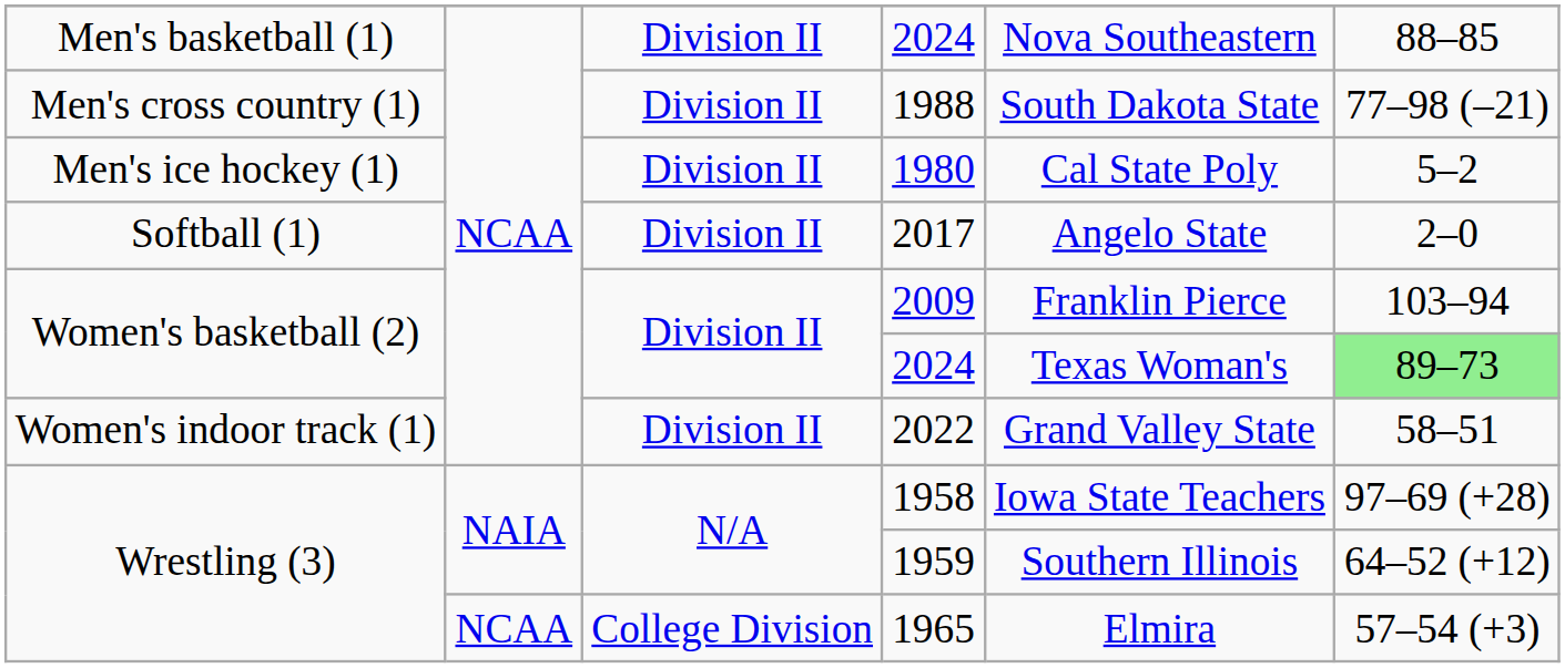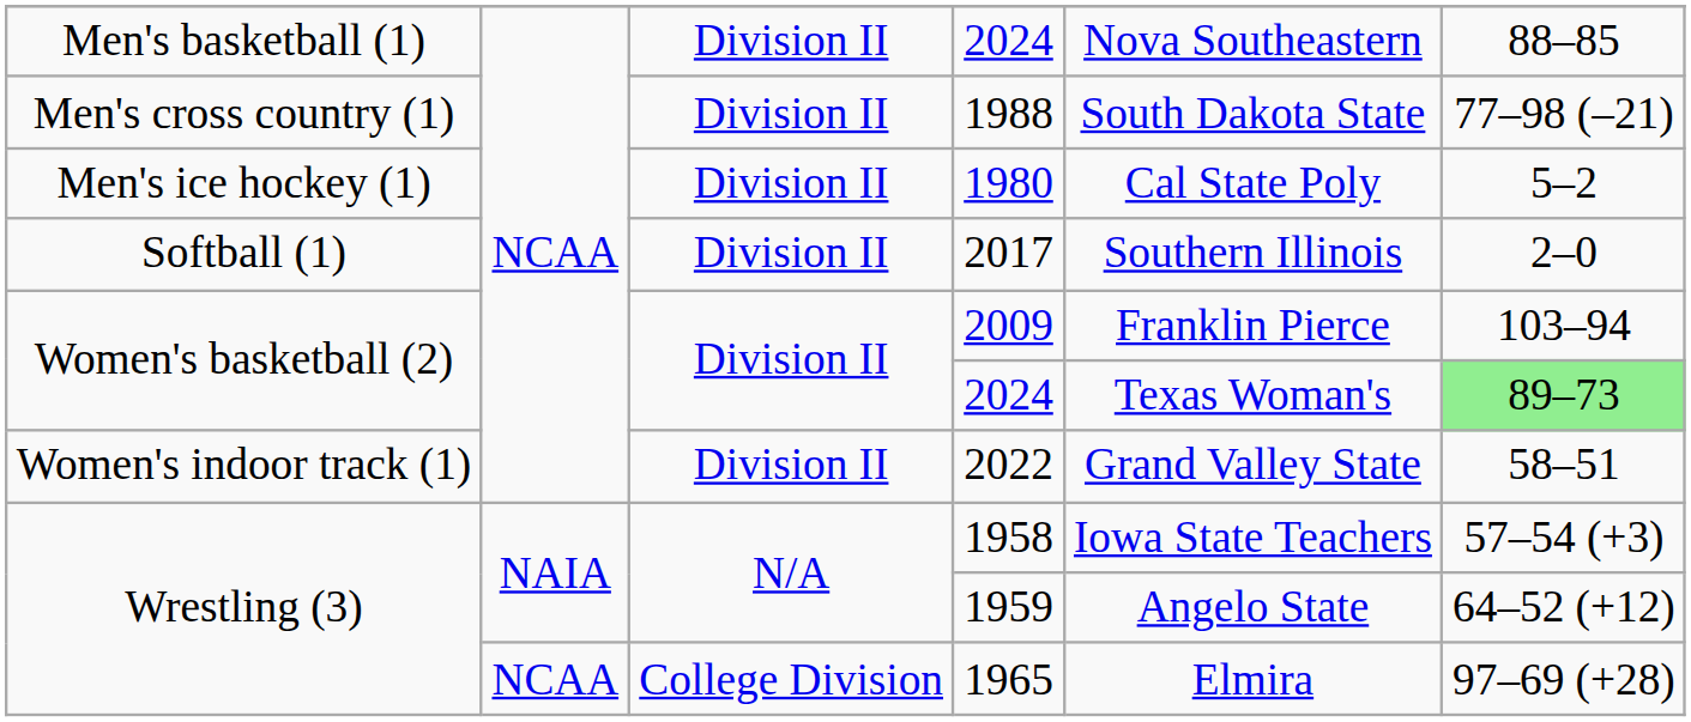2017 | column 5: Angelo State -> Southern Illinois
1958 | column 6: 97–69 (+28) -> 57–54 (+3)
1959 | column 5: Southern Illinois -> Angelo State
1965 | column 6: 57–54 (+3) -> 97–69 (+28)
